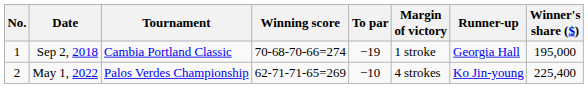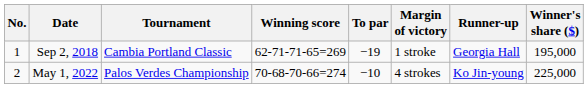Sep 2, 2018 | Winning score: 70-68-70-66=274 -> 62-71-71-65=269
May 1, 2022 | Winning score: 62-71-71-65=269 -> 70-68-70-66=274
May 1, 2022 | Winner's share ($): 225,400 -> 225,000
